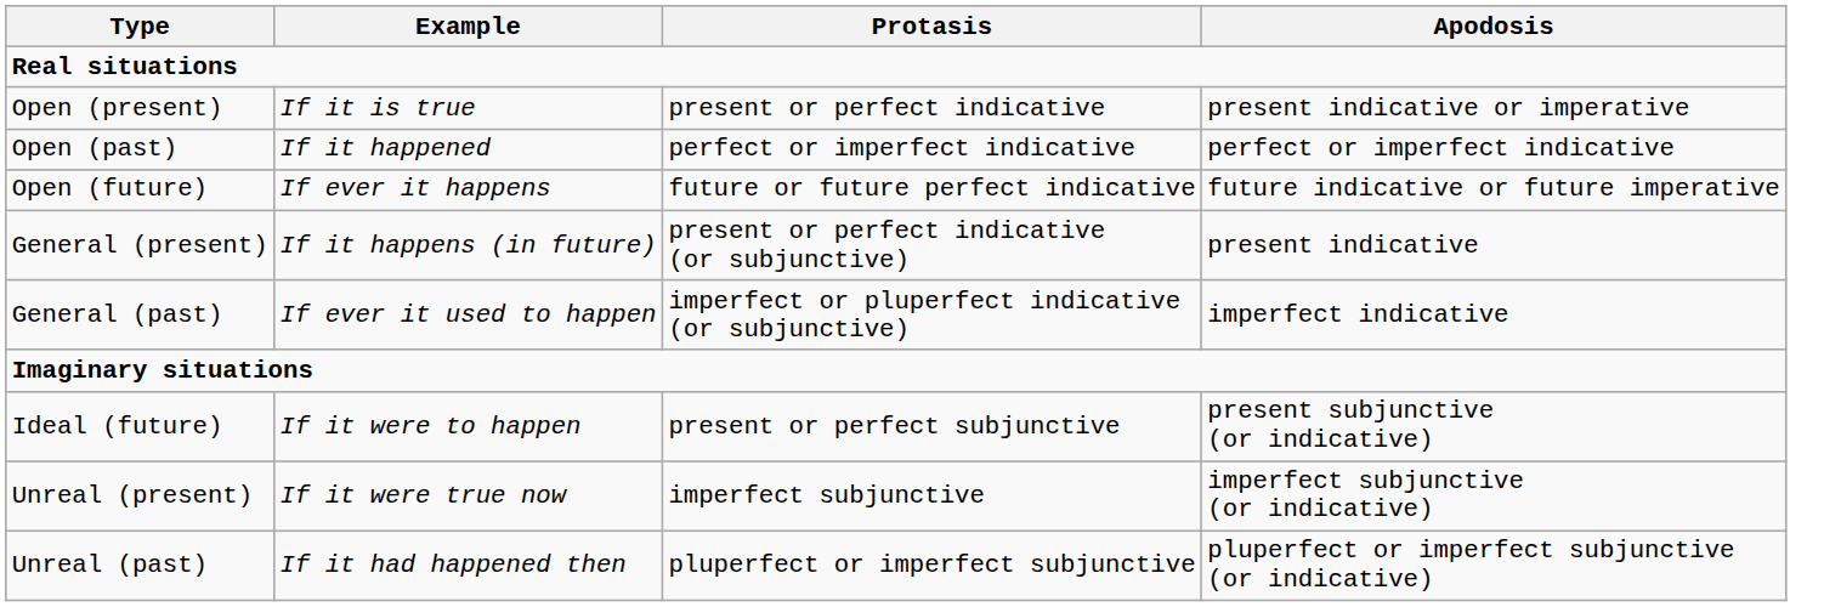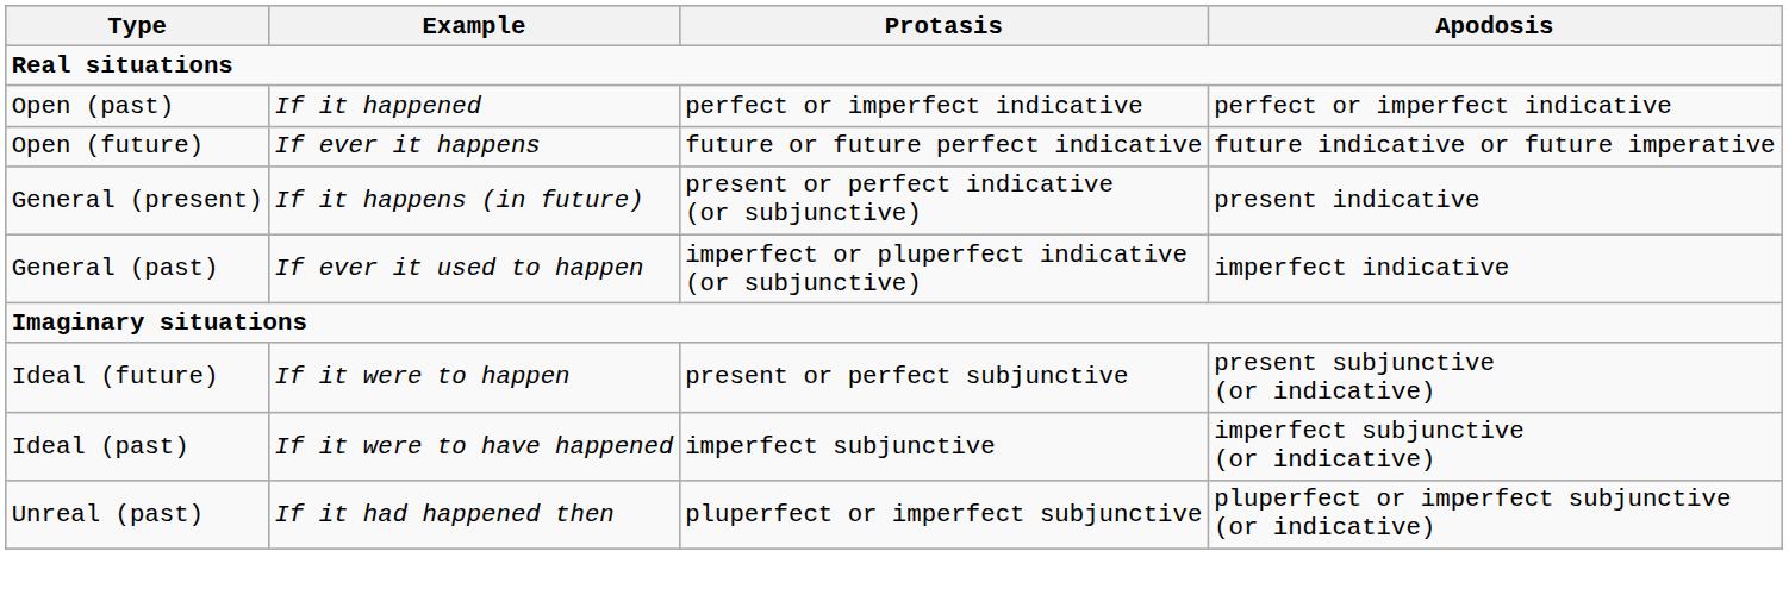- row: Open (present) | If it is true | present or perfect indicative | present indicative or imperative
+ row: Ideal (past) | If it were to have happened | imperfect subjunctive | imperfect subjunctive (or indicative)
- row: Unreal (present) | If it were true now | imperfect subjunctive | imperfect subjunctive (or indicative)
